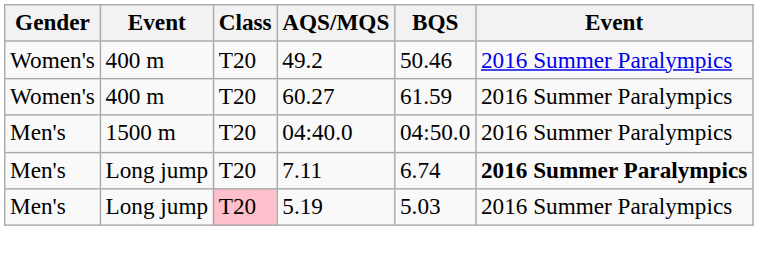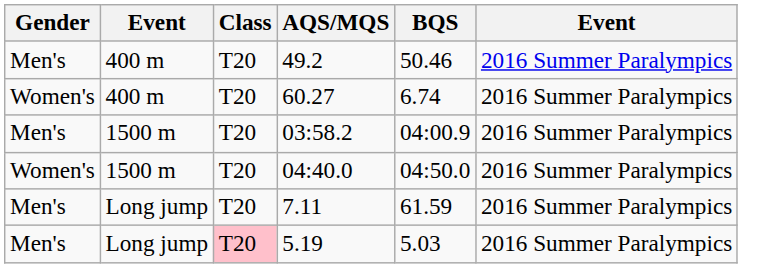49.2 | Gender: Women's -> Men's
60.27 | BQS: 61.59 -> 6.74
+ row: Men's | 1500 m | T20 | 03:58.2 | 04:00.9 | 2016 Summer Paralympics
04:40.0 | Gender: Men's -> Women's
7.11 | BQS: 6.74 -> 61.59
7.11 | column 6: bold -> normal
